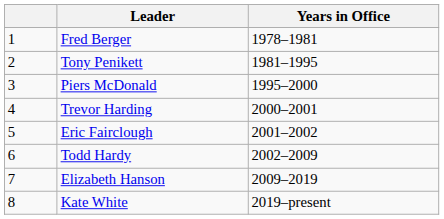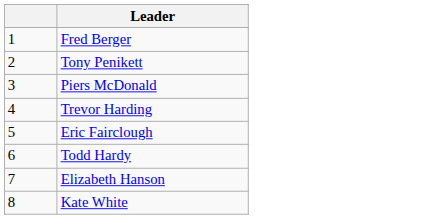- column: Years in Office | 1978–1981 | 1981–1995 | 1995–2000 | 2000–2001 | 2001–2002 | 2002–2009 | 2009–2019 | 2019–present
